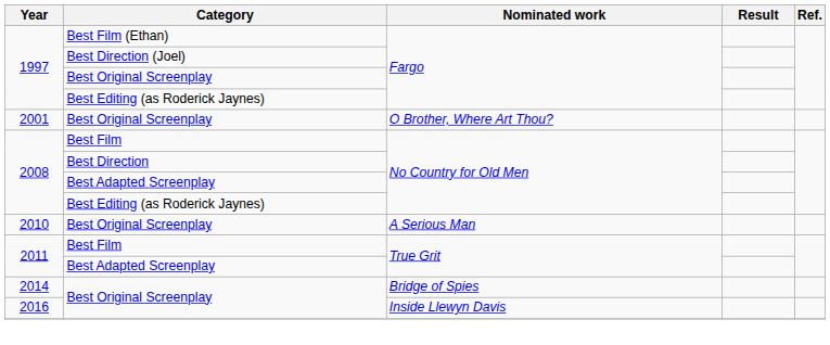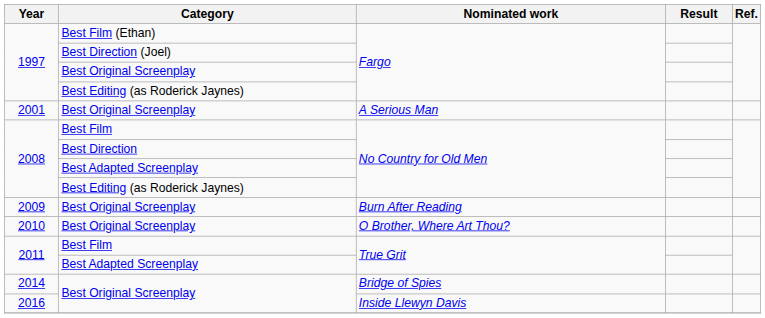2001 | Nominated work: O Brother, Where Art Thou? -> A Serious Man
+ row: 2009 | Best Original Screenplay | Burn After Reading
2010 | Nominated work: A Serious Man -> O Brother, Where Art Thou?
